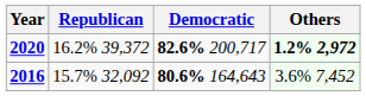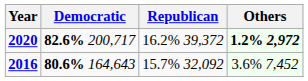columns swapped: Democratic <-> Republican
